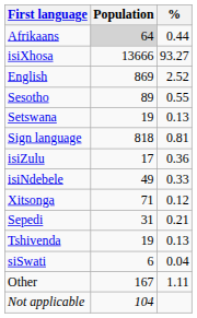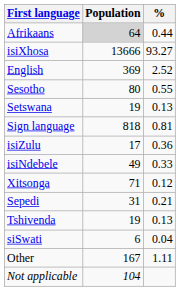English | Population: 869 -> 369
Sesotho | Population: 89 -> 80
